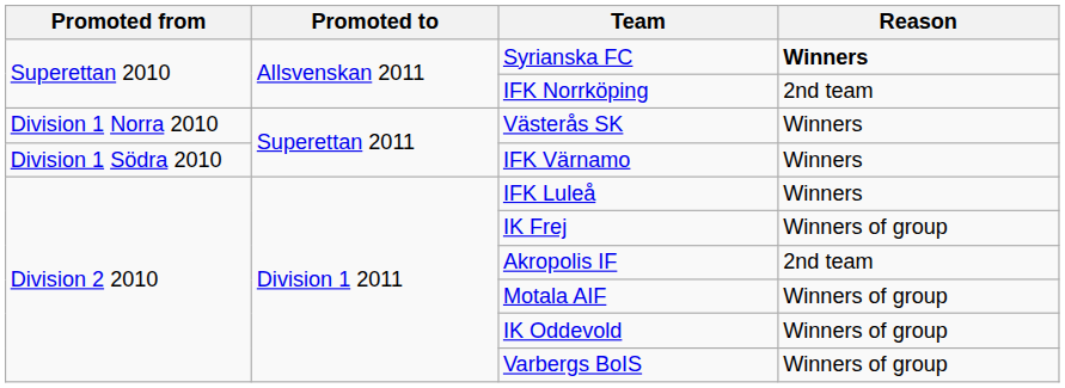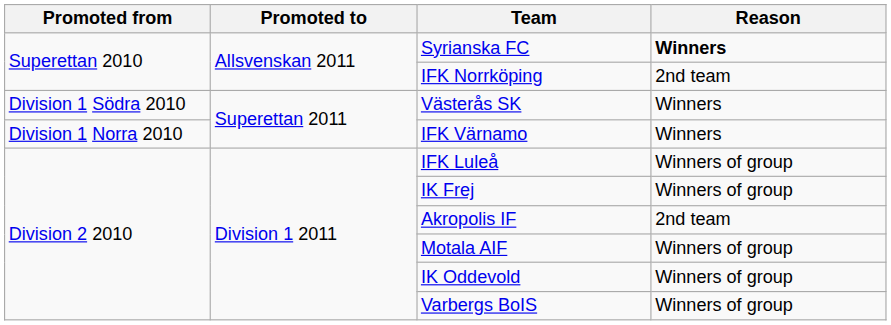Västerås SK | Promoted from: Division 1 Norra 2010 -> Division 1 Södra 2010
IFK Värnamo | Promoted from: Division 1 Södra 2010 -> Division 1 Norra 2010
IFK Luleå | Reason: Winners -> Winners of group
